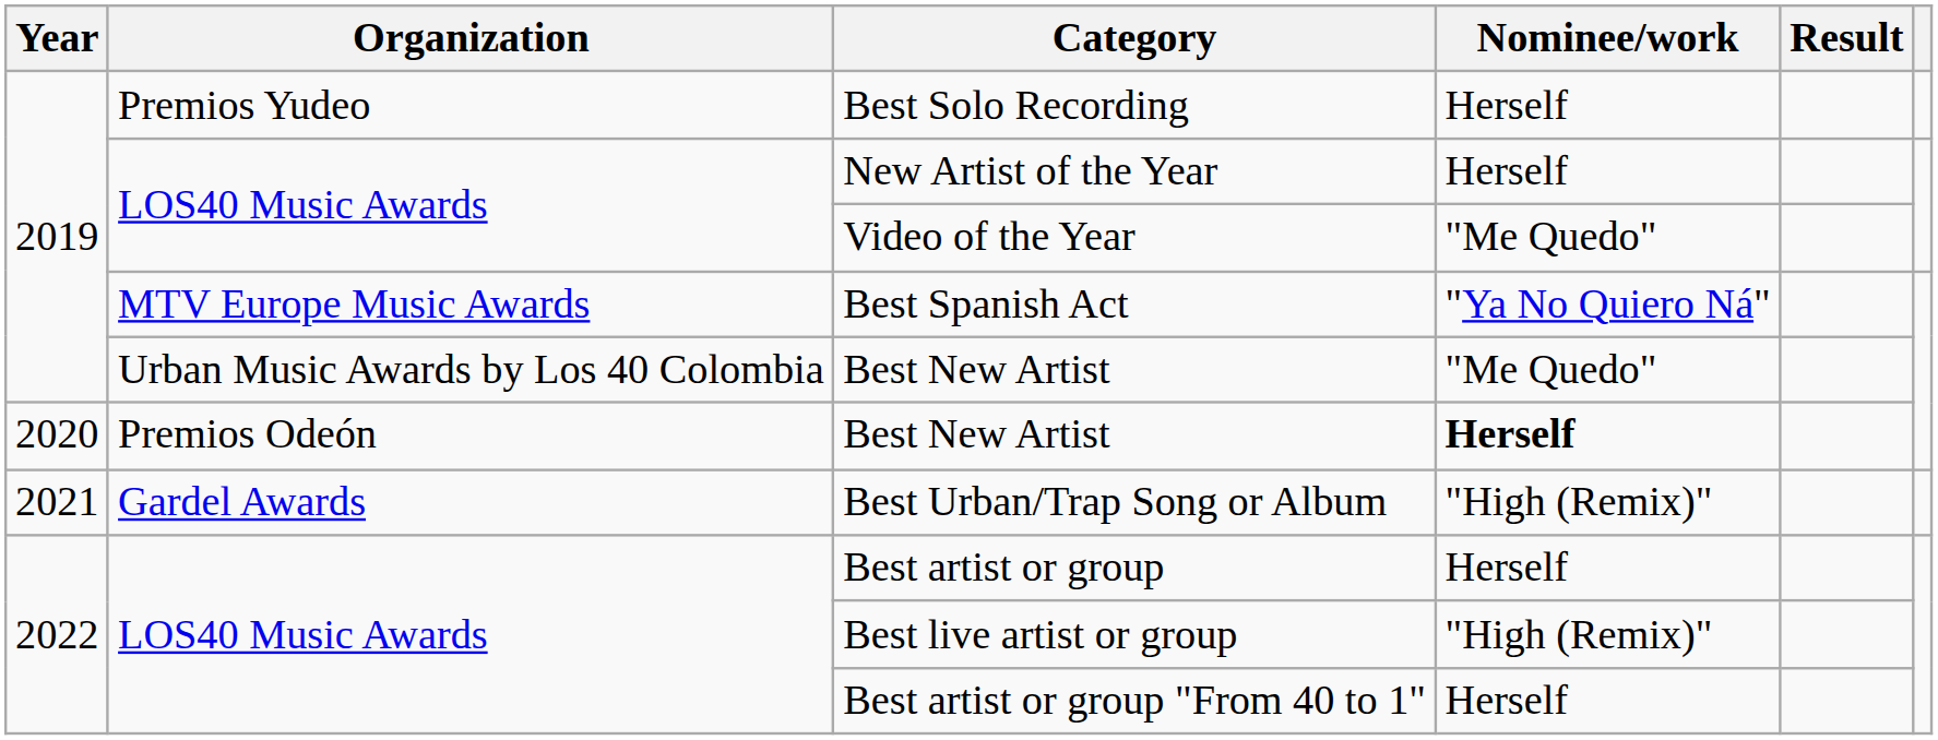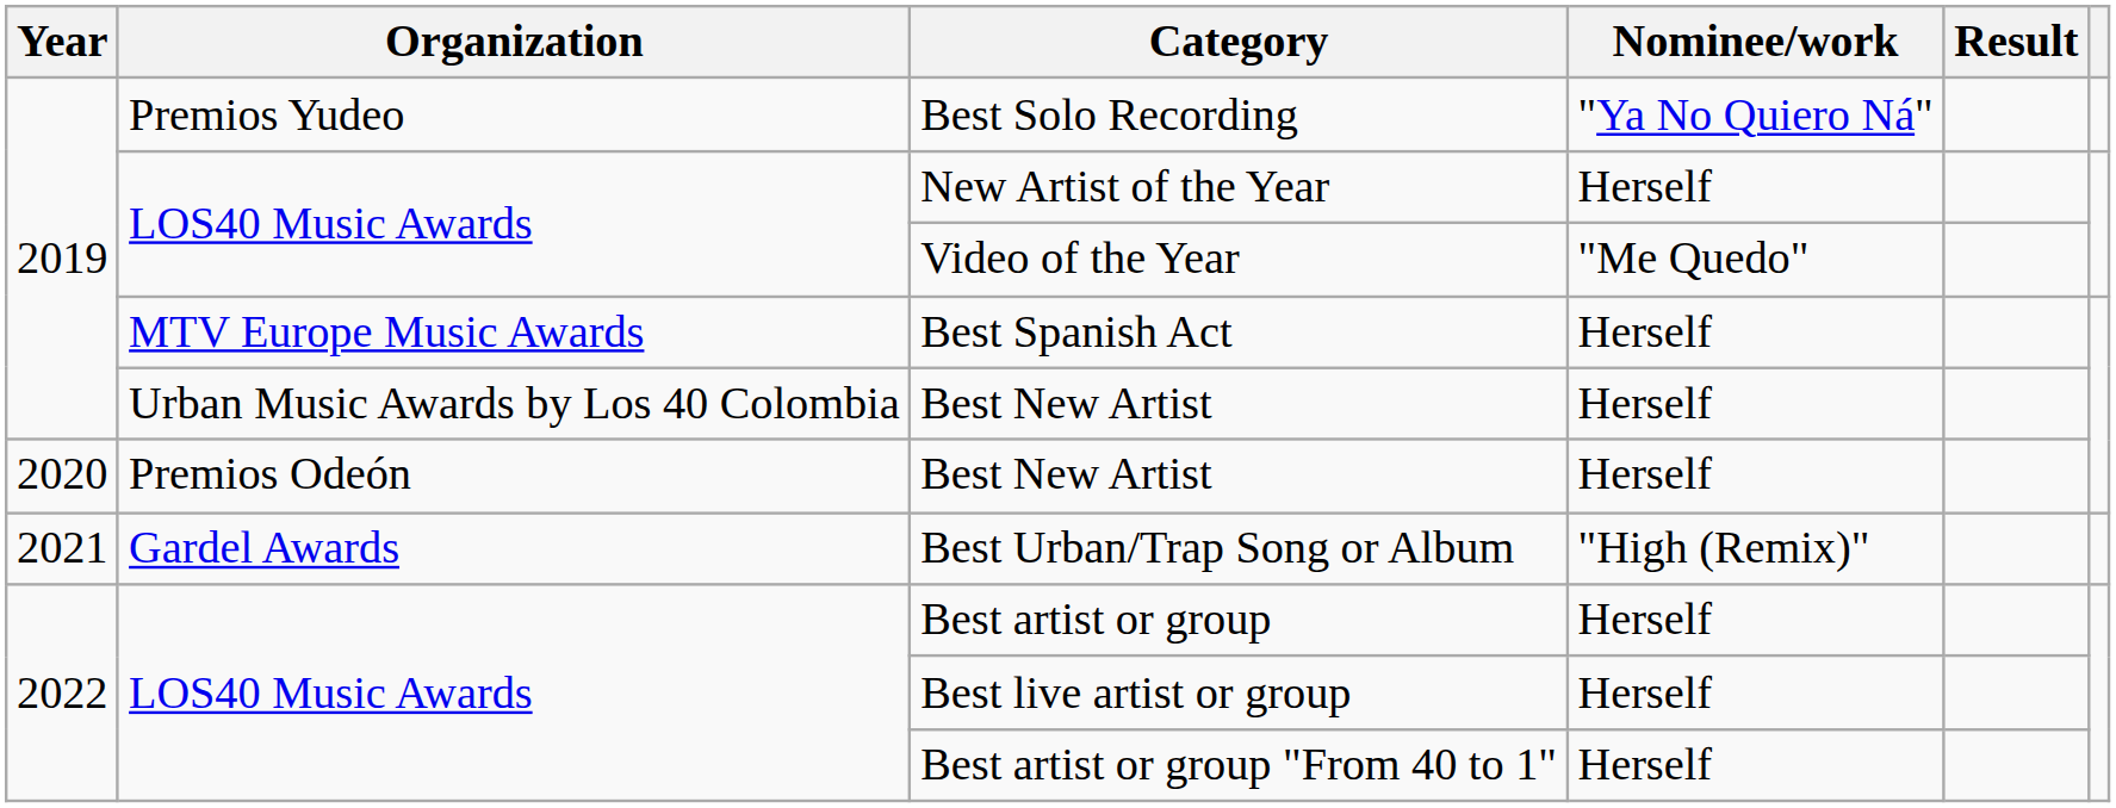Best Solo Recording | Nominee/work: Herself -> "Ya No Quiero Ná"
Best Spanish Act | Nominee/work: "Ya No Quiero Ná" -> Herself
Urban Music Awards by Los 40 Colombia / Best New Artist | Nominee/work: "Me Quedo" -> Herself
Premios Odeón / Best New Artist | Nominee/work: bold -> normal
Best live artist or group | Nominee/work: "High (Remix)" -> Herself
